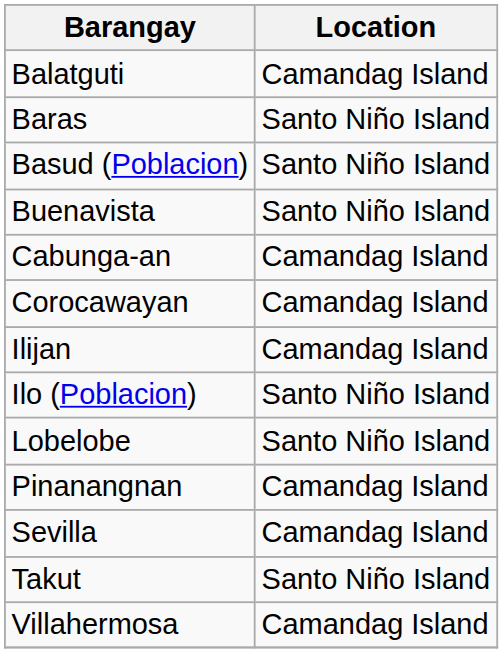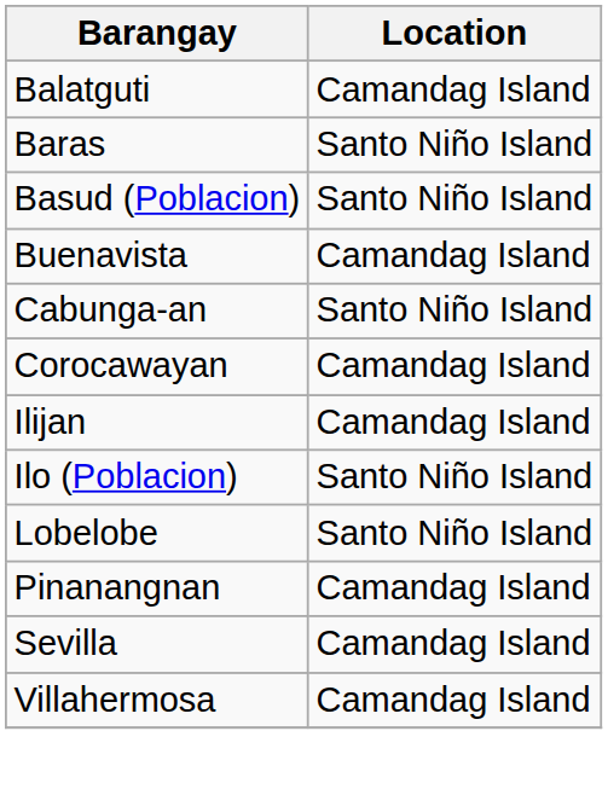Buenavista | Location: Santo Niño Island -> Camandag Island
Cabunga-an | Location: Camandag Island -> Santo Niño Island
- row: Takut | Santo Niño Island
